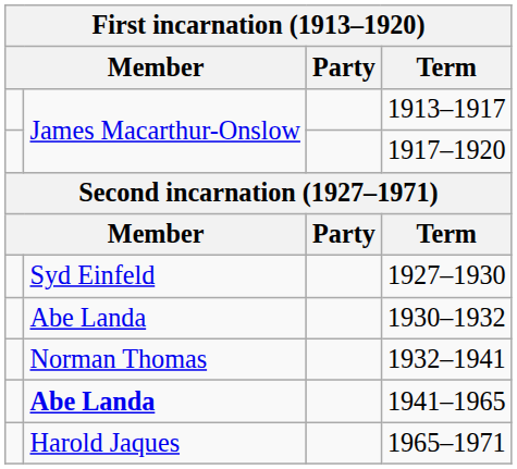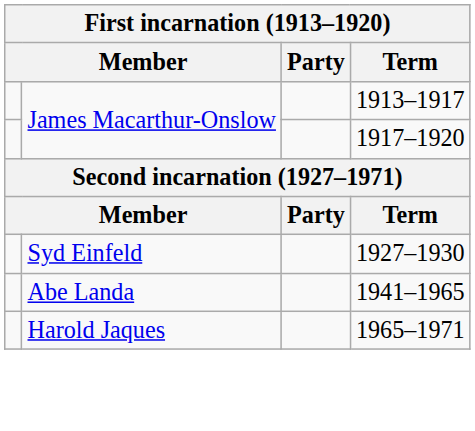- row: Abe Landa | 1930–1932
- row: Norman Thomas | 1932–1941
1941–1965 | column 2: bold -> normal
